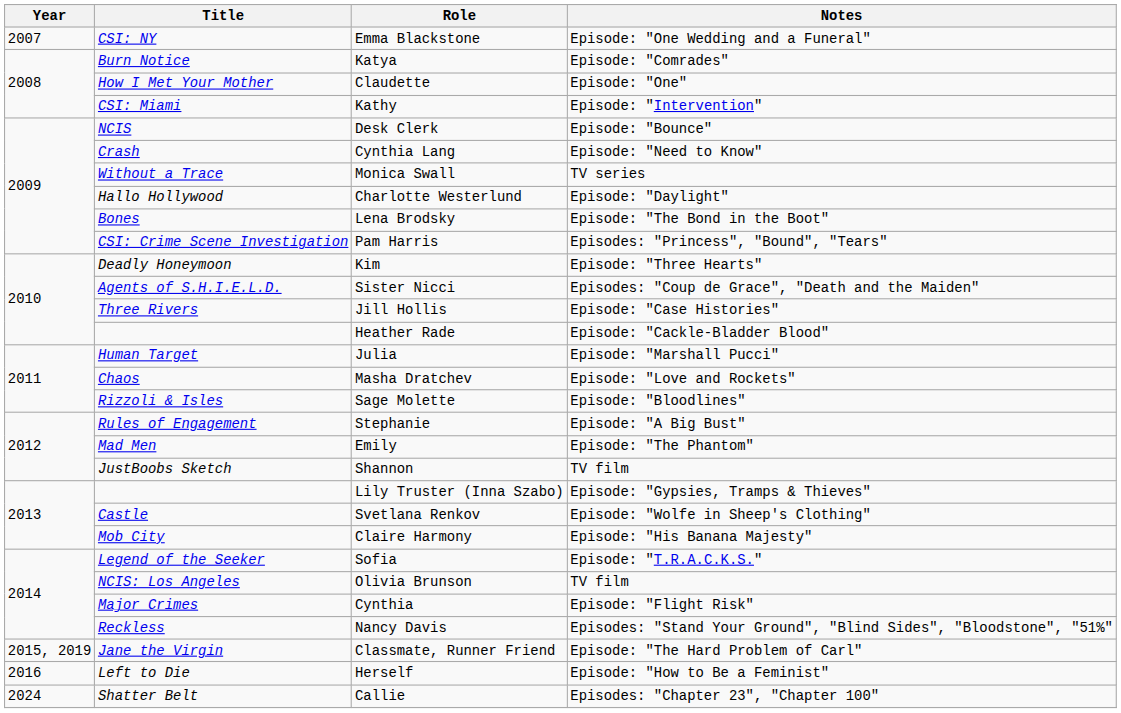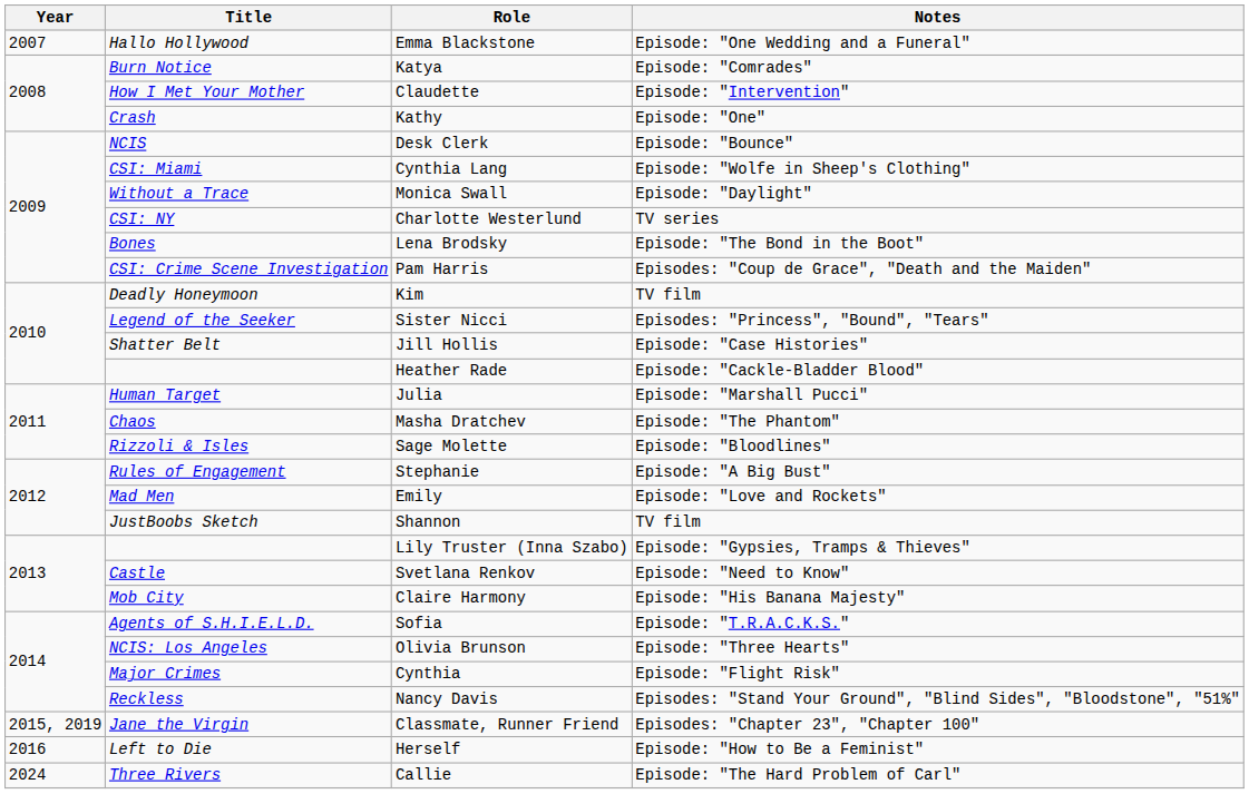Emma Blackstone | Title: CSI: NY -> Hallo Hollywood
Claudette | Notes: Episode: "One" -> Episode: "Intervention"
Kathy | Title: CSI: Miami -> Crash
Kathy | Notes: Episode: "Intervention" -> Episode: "One"
Cynthia Lang | Title: Crash -> CSI: Miami
Cynthia Lang | Notes: Episode: "Need to Know" -> Episode: "Wolfe in Sheep's Clothing"
Monica Swall | Notes: TV series -> Episode: "Daylight"
Charlotte Westerlund | Title: Hallo Hollywood -> CSI: NY
Charlotte Westerlund | Notes: Episode: "Daylight" -> TV series
Pam Harris | Notes: Episodes: "Princess", "Bound", "Tears" -> Episodes: "Coup de Grace", "Death and the Maiden"
Kim | Notes: Episode: "Three Hearts" -> TV film
Sister Nicci | Title: Agents of S.H.I.E.L.D. -> Legend of the Seeker
Sister Nicci | Notes: Episodes: "Coup de Grace", "Death and the Maiden" -> Episodes: "Princess", "Bound", "Tears"
Jill Hollis | Title: Three Rivers -> Shatter Belt
Masha Dratchev | Notes: Episode: "Love and Rockets" -> Episode: "The Phantom"
Emily | Notes: Episode: "The Phantom" -> Episode: "Love and Rockets"
Svetlana Renkov | Notes: Episode: "Wolfe in Sheep's Clothing" -> Episode: "Need to Know"
Sofia | Title: Legend of the Seeker -> Agents of S.H.I.E.L.D.
Olivia Brunson | Notes: TV film -> Episode: "Three Hearts"
Classmate, Runner Friend | Notes: Episode: "The Hard Problem of Carl" -> Episodes: "Chapter 23", "Chapter 100"
Callie | Title: Shatter Belt -> Three Rivers
Callie | Notes: Episodes: "Chapter 23", "Chapter 100" -> Episode: "The Hard Problem of Carl"
